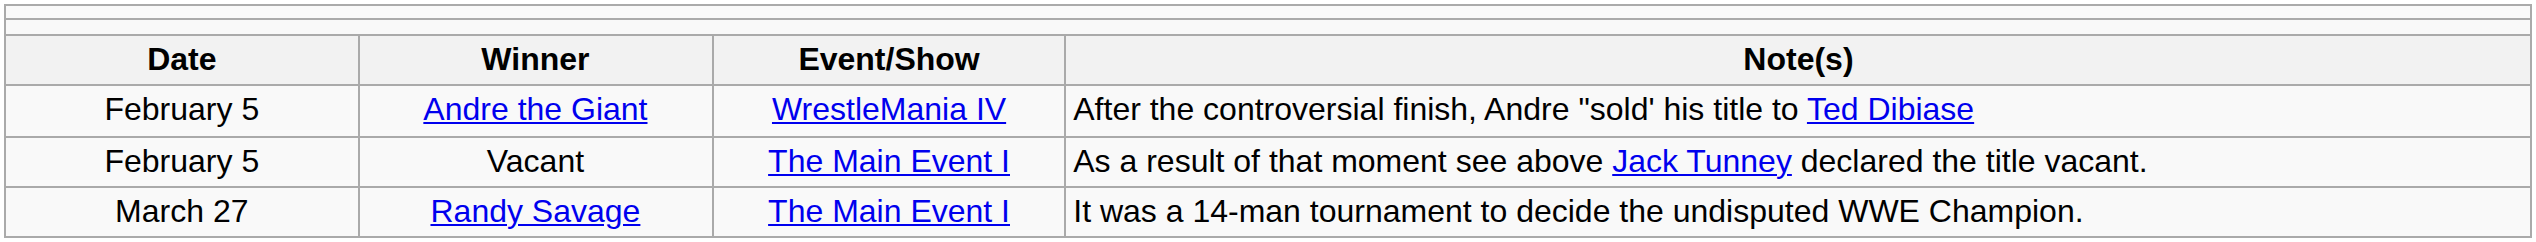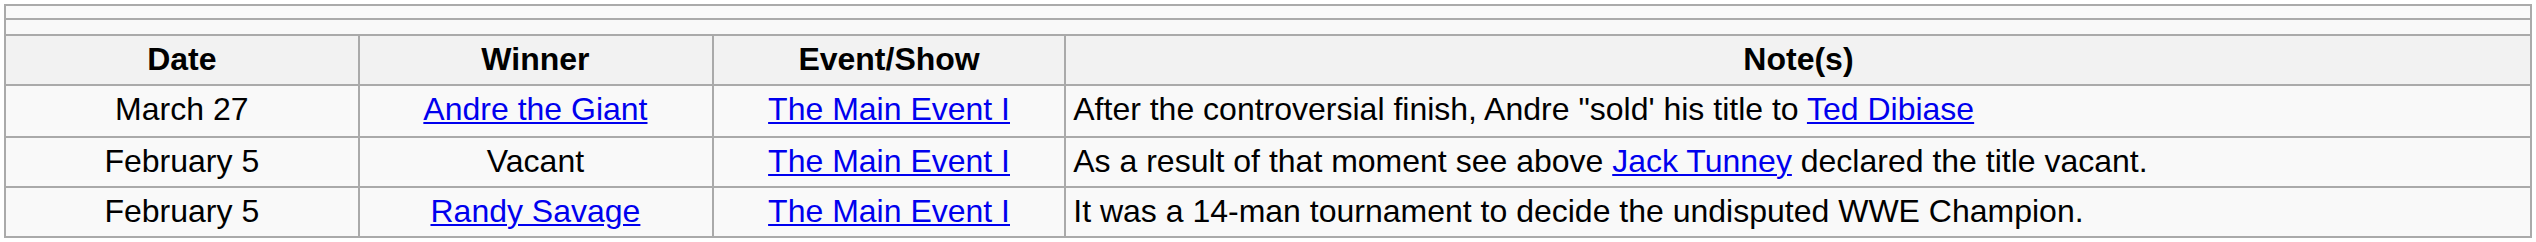Andre the Giant | column 1: February 5 -> March 27
Andre the Giant | column 3: WrestleMania IV -> The Main Event I
Randy Savage | column 1: March 27 -> February 5
